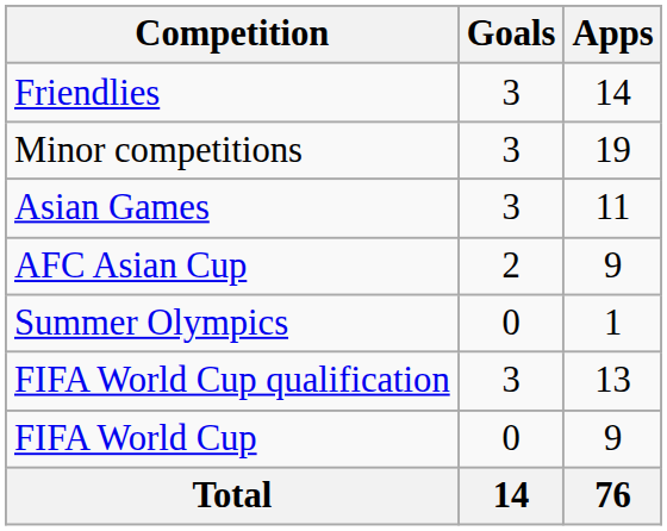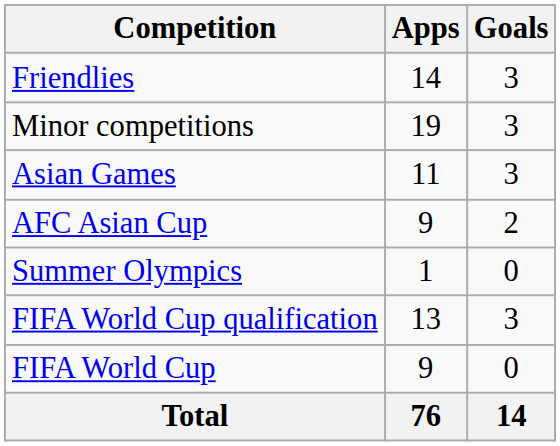columns swapped: Apps <-> Goals
